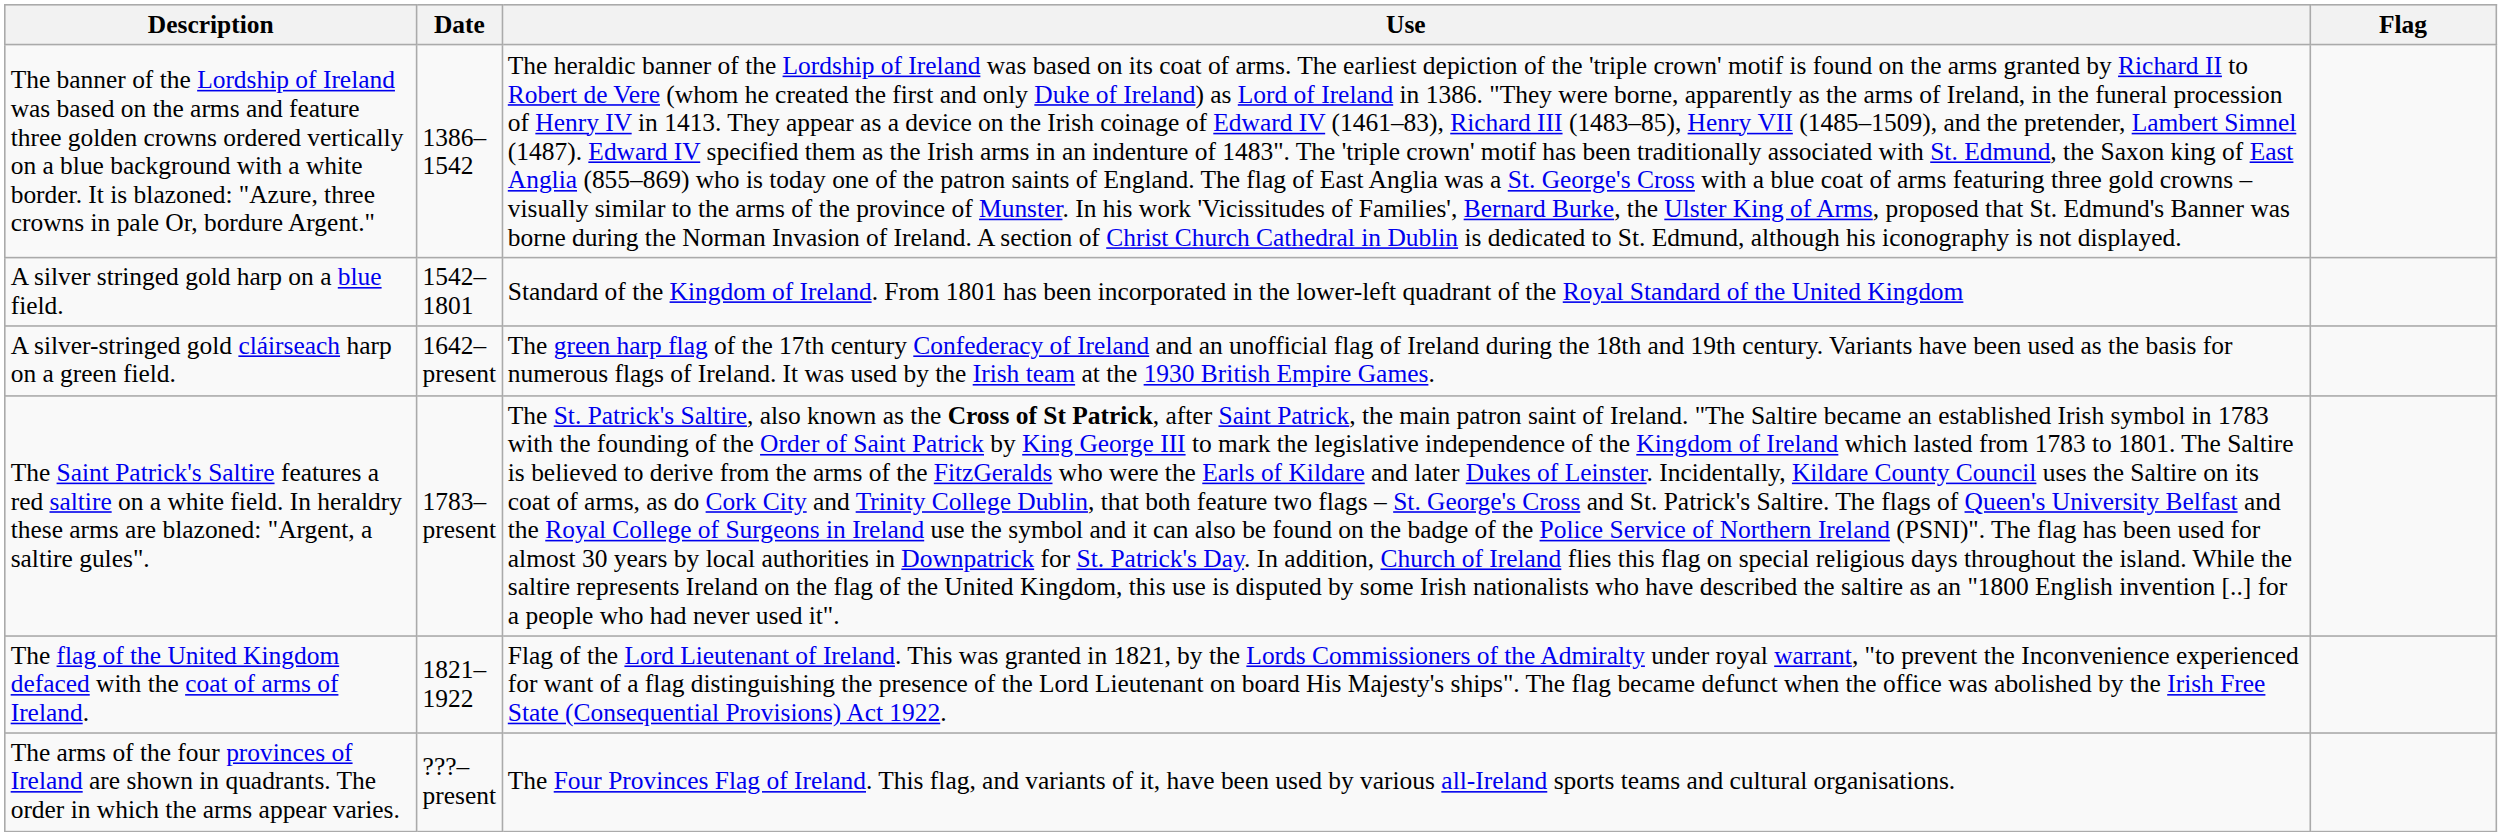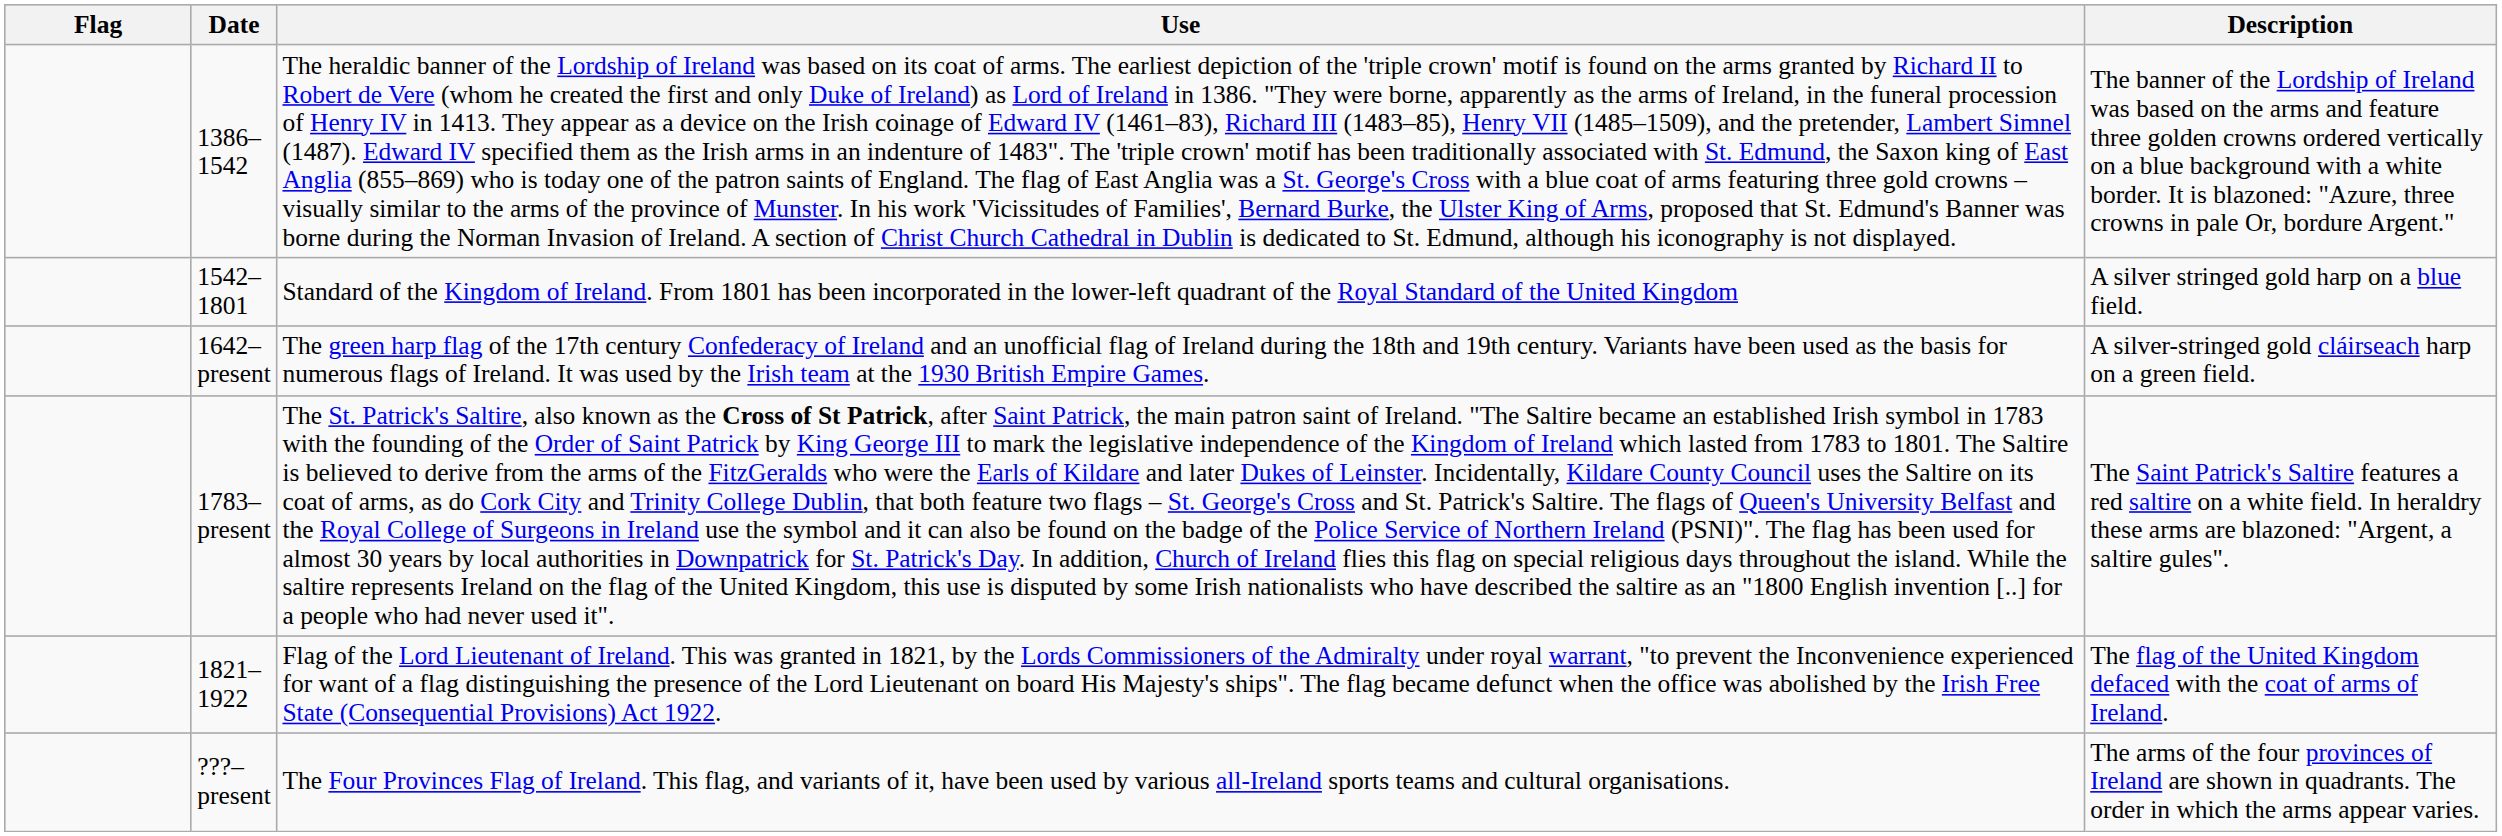columns swapped: Flag <-> Description
